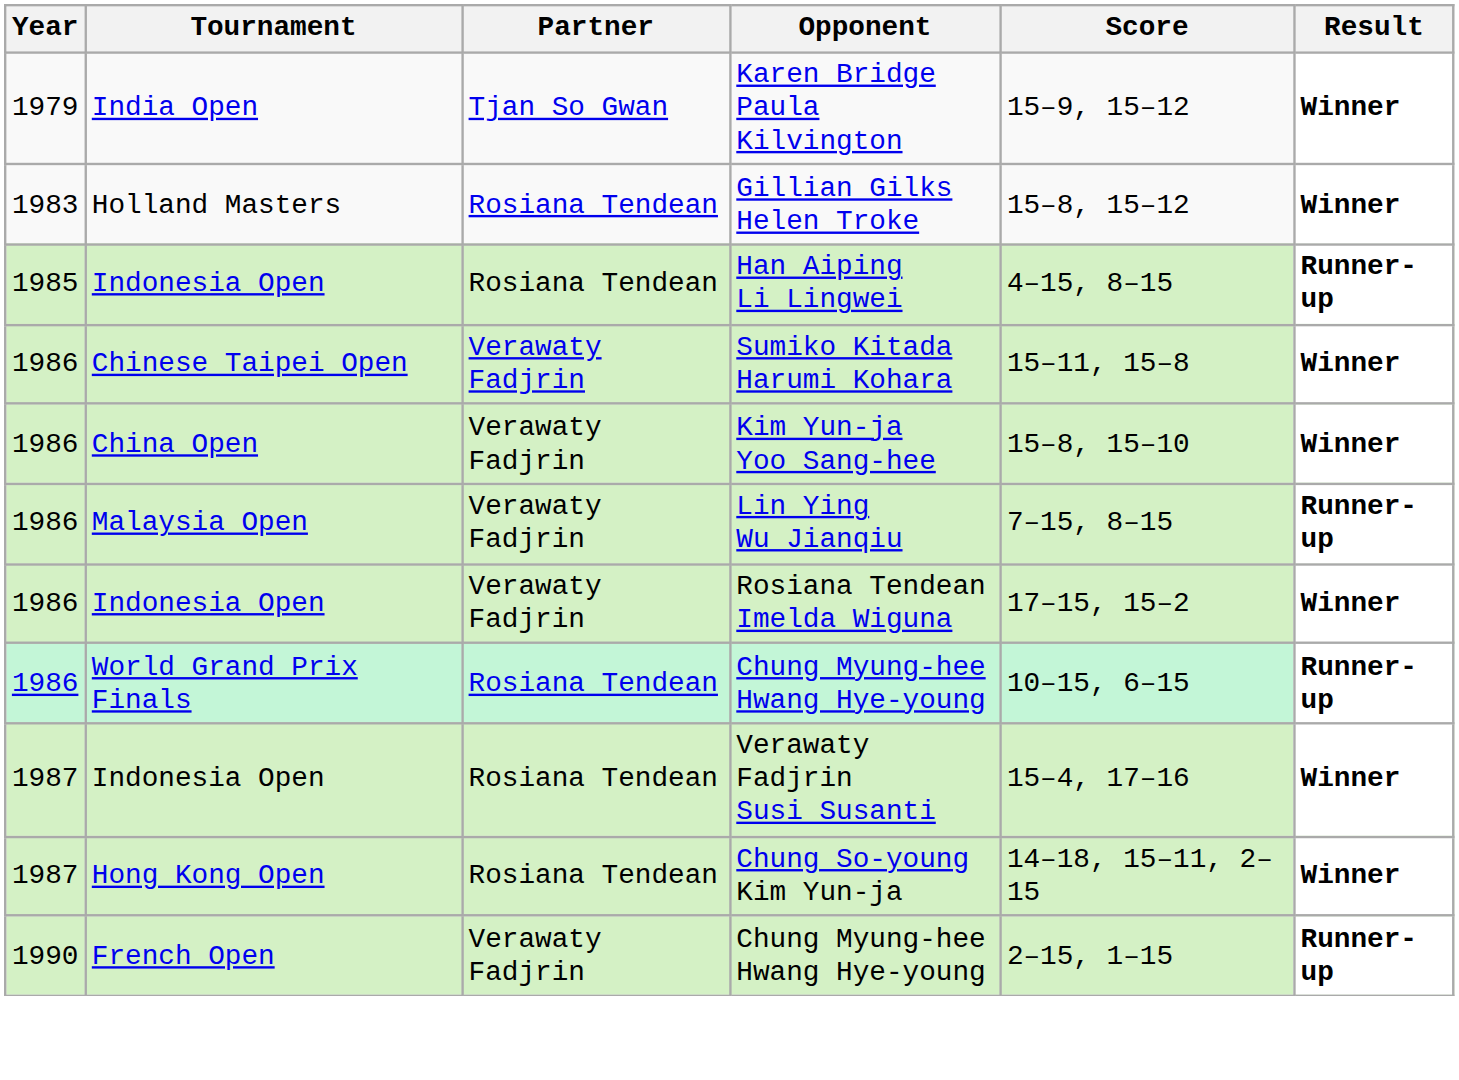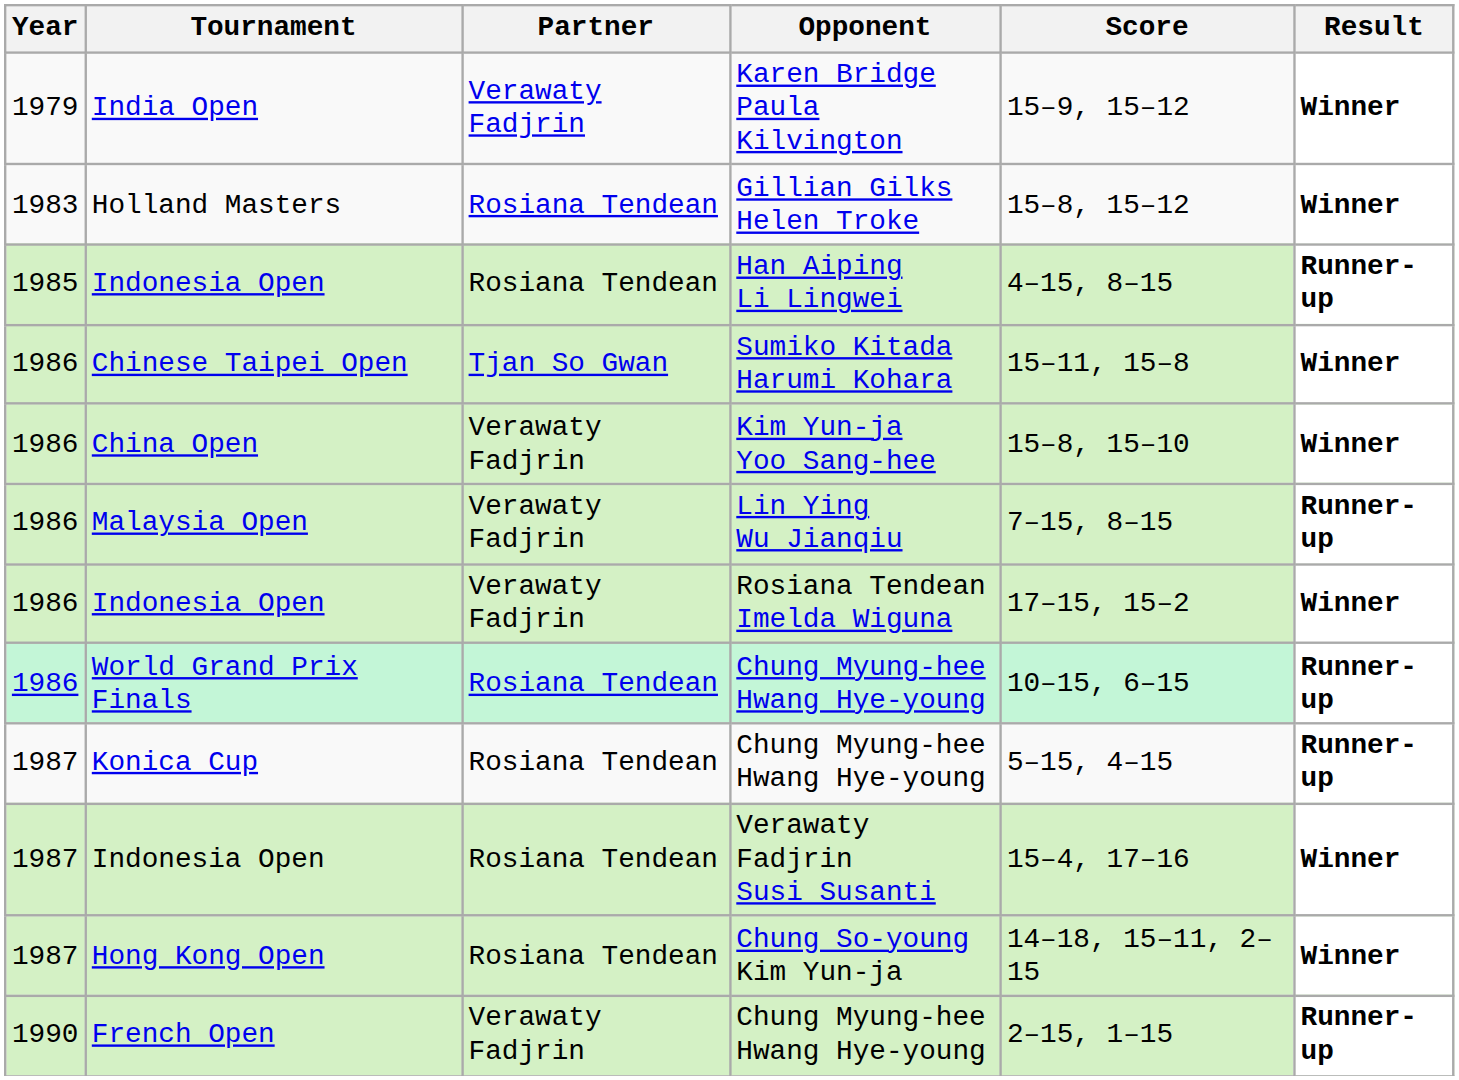India Open | Partner: Tjan So Gwan -> Verawaty Fadjrin
Chinese Taipei Open | Partner: Verawaty Fadjrin -> Tjan So Gwan
+ row: 1987 | Konica Cup | Rosiana Tendean | Chung Myung-hee Hwang Hye-young | 5–15, 4–15 | Runner-up
